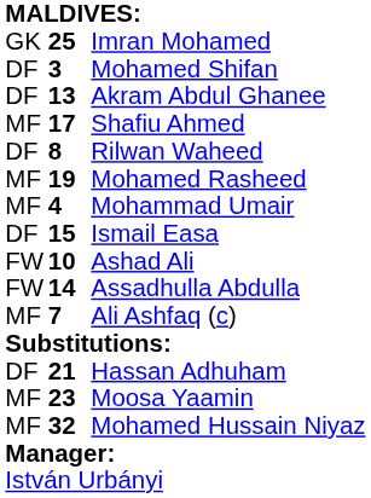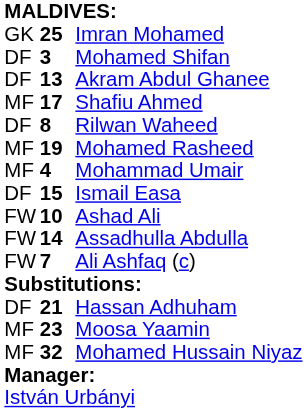Ali Ashfaq (c) | column 1: MF -> FW
